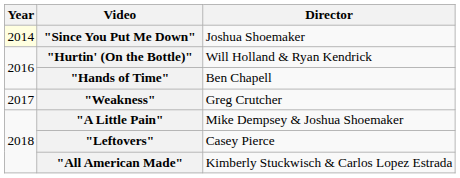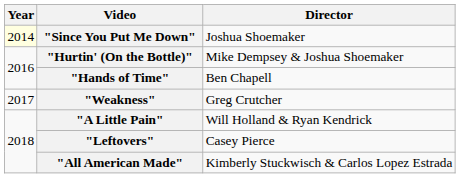"Hurtin' (On the Bottle)" | Director: Will Holland & Ryan Kendrick -> Mike Dempsey & Joshua Shoemaker
"A Little Pain" | Director: Mike Dempsey & Joshua Shoemaker -> Will Holland & Ryan Kendrick
